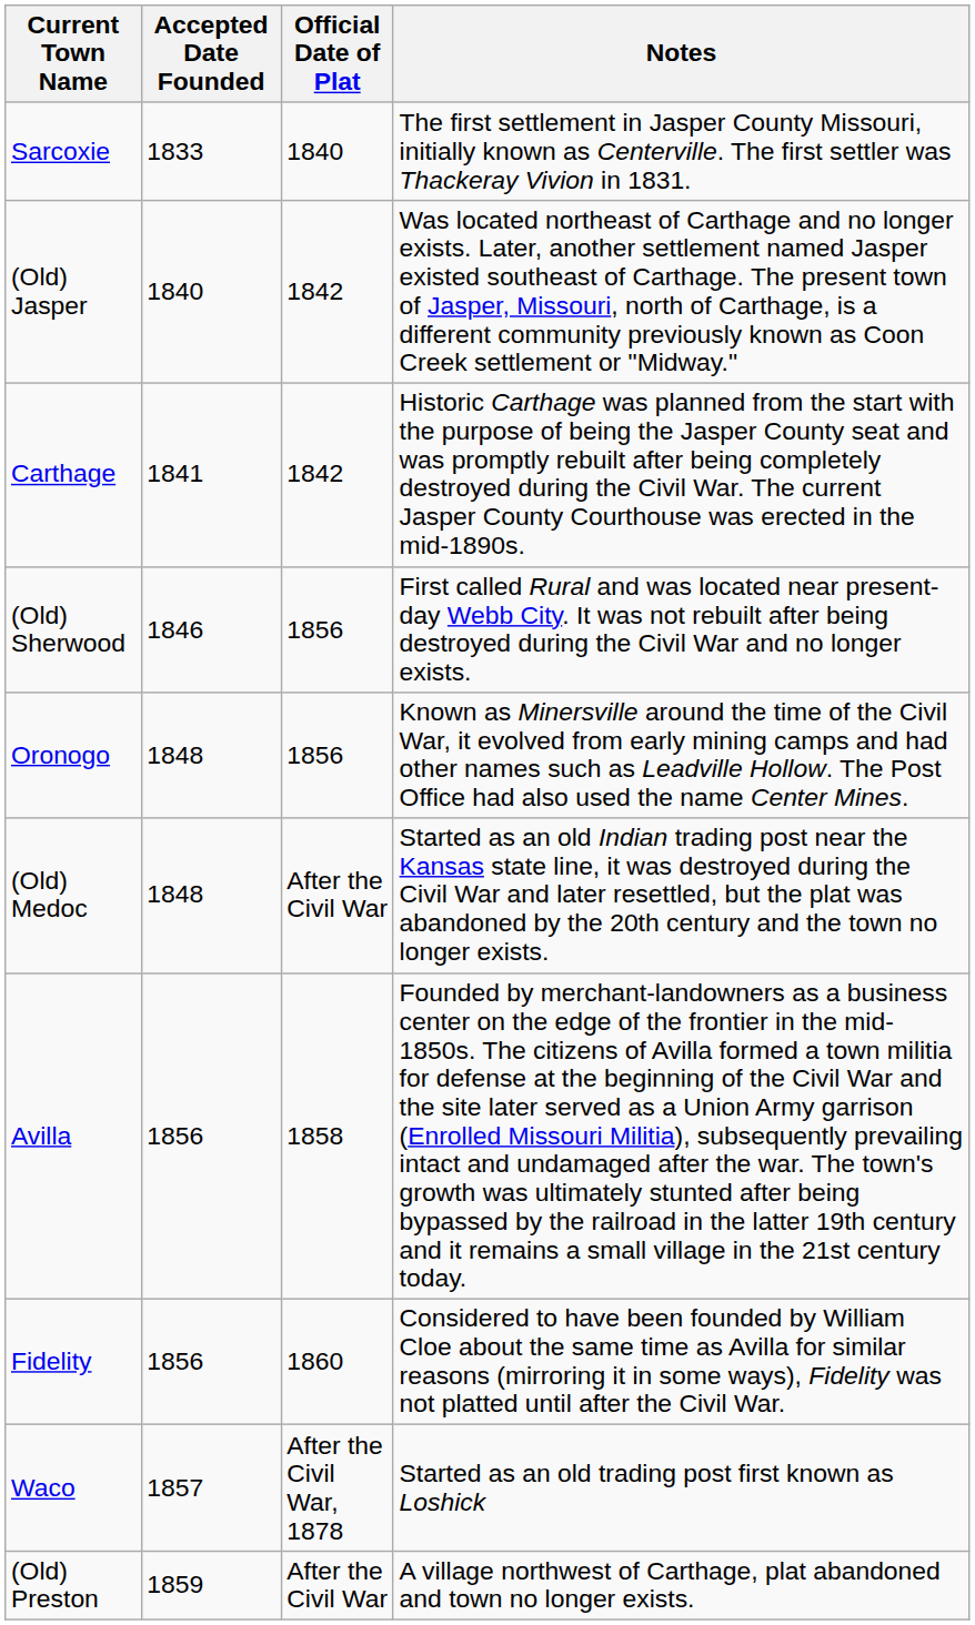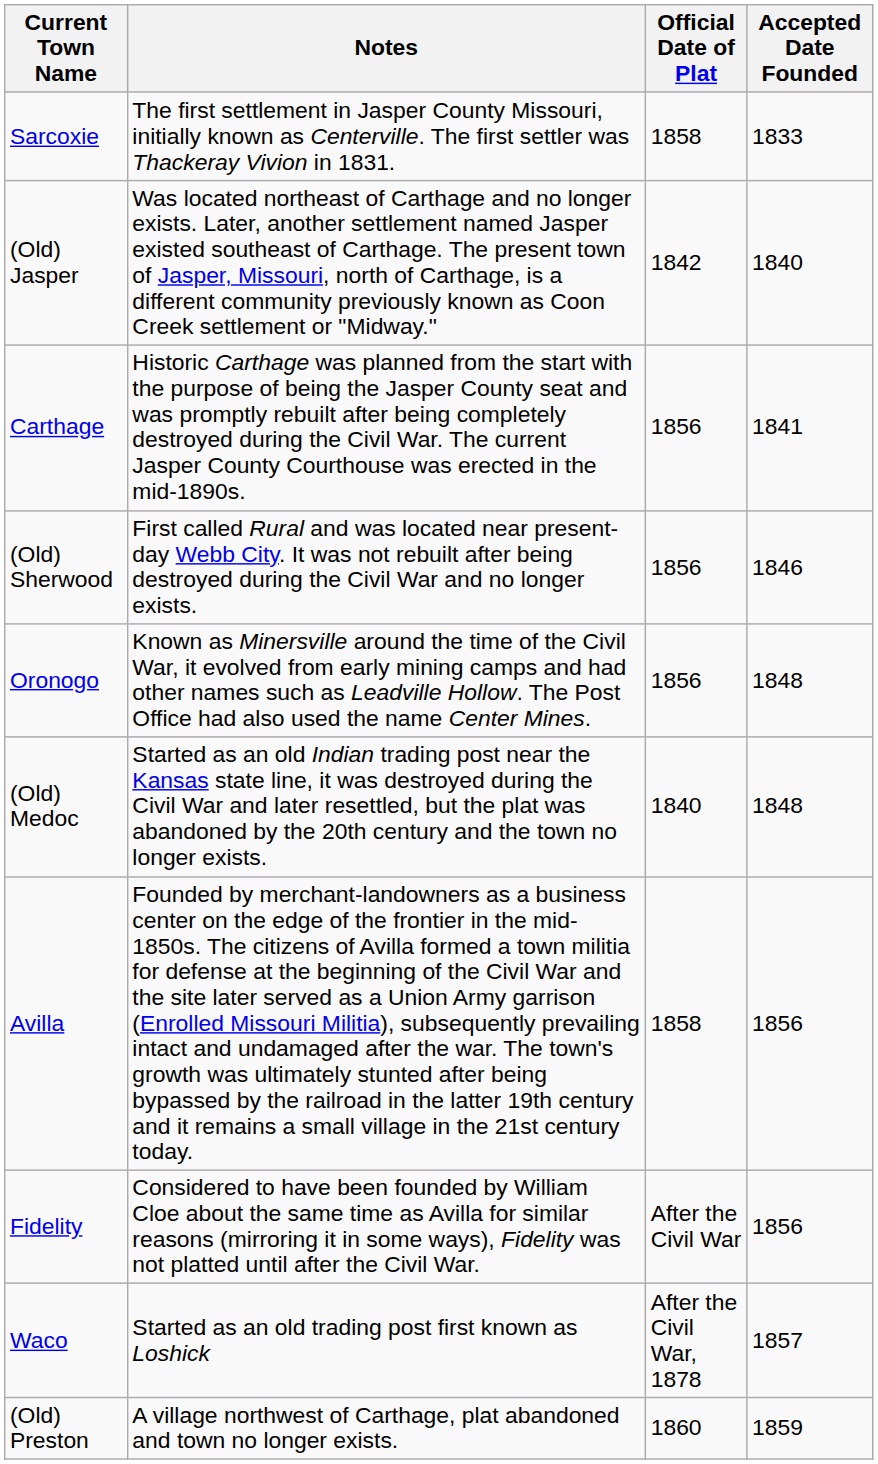columns swapped: Accepted Date Founded <-> Notes
Sarcoxie | Official Date of Plat: 1840 -> 1858
Carthage | Official Date of Plat: 1842 -> 1856
(Old) Medoc | Official Date of Plat: After the Civil War -> 1840
Fidelity | Official Date of Plat: 1860 -> After the Civil War
(Old) Preston | Official Date of Plat: After the Civil War -> 1860
